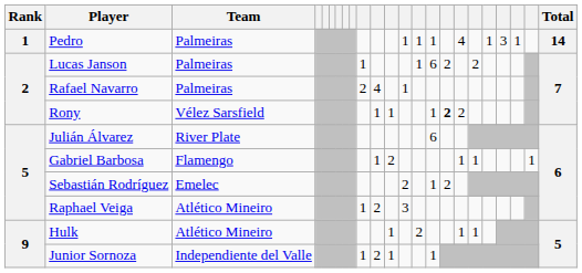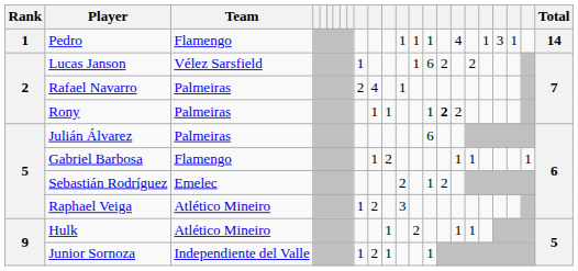Pedro | Team: Palmeiras -> Flamengo
Lucas Janson | Team: Palmeiras -> Vélez Sarsfield
Rony | Team: Vélez Sarsfield -> Palmeiras
Julián Álvarez | Team: River Plate -> Palmeiras
